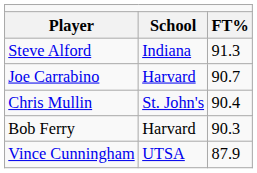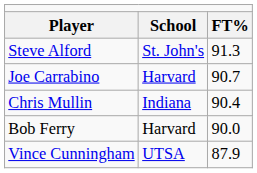Steve Alford | column 2: Indiana -> St. John's
Chris Mullin | column 2: St. John's -> Indiana
Bob Ferry | column 3: 90.3 -> 90.0
